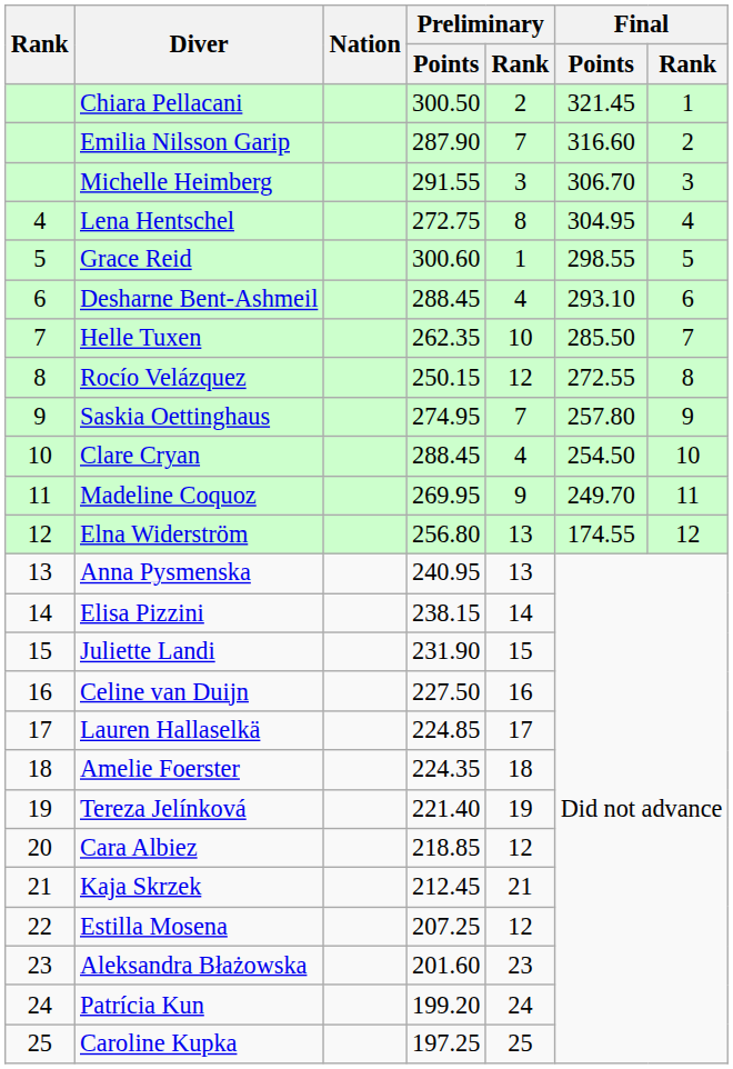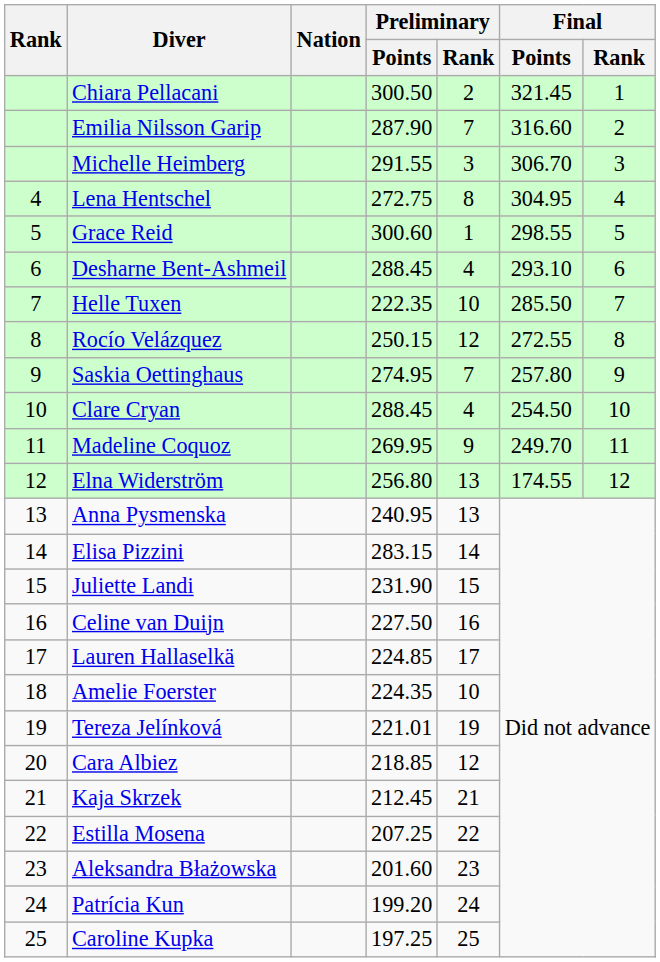Helle Tuxen | Preliminary / Points: 262.35 -> 222.35
Elisa Pizzini | Preliminary / Points: 238.15 -> 283.15
Amelie Foerster | Preliminary / Rank: 18 -> 10
Tereza Jelínková | Preliminary / Points: 221.40 -> 221.01
Estilla Mosena | Preliminary / Rank: 12 -> 22
